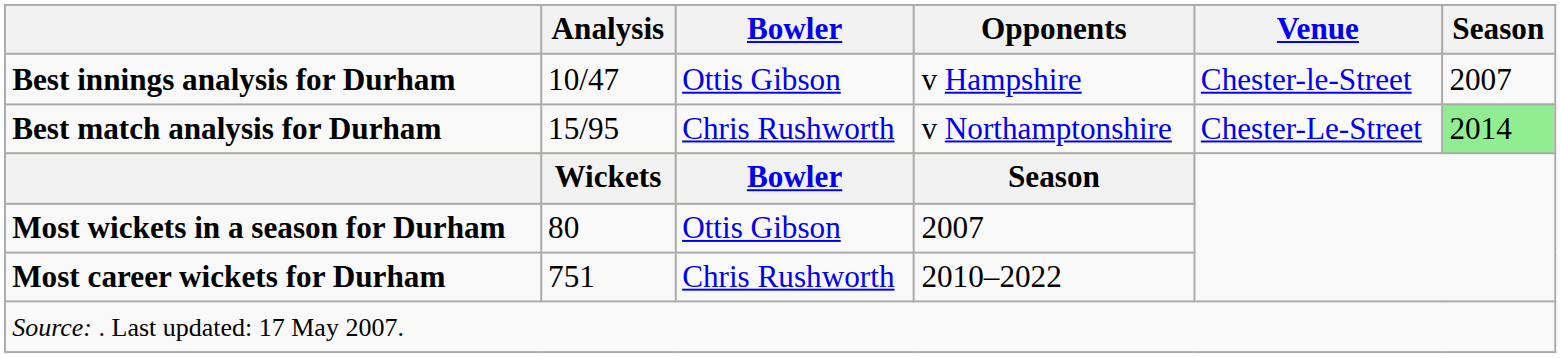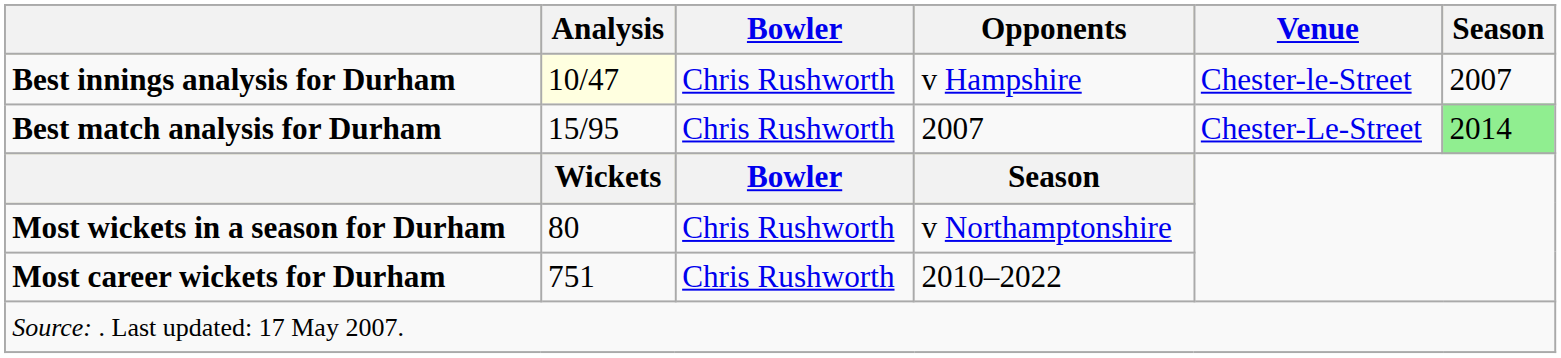Best innings analysis for Durham | Analysis: no background -> lightyellow background
Best innings analysis for Durham | Bowler: Ottis Gibson -> Chris Rushworth
Best match analysis for Durham | Opponents: v Northamptonshire -> 2007
Most wickets in a season for Durham | Bowler: Ottis Gibson -> Chris Rushworth
Most wickets in a season for Durham | Opponents: 2007 -> v Northamptonshire
